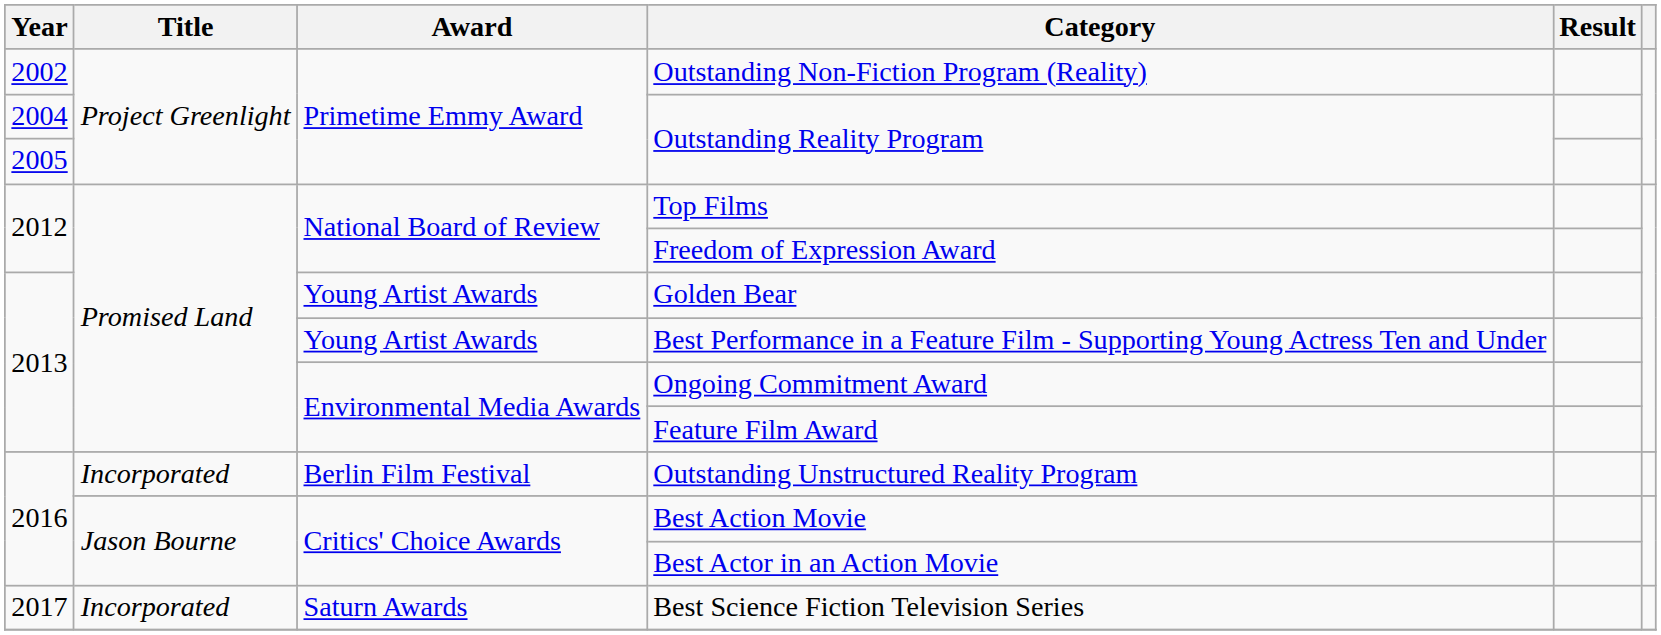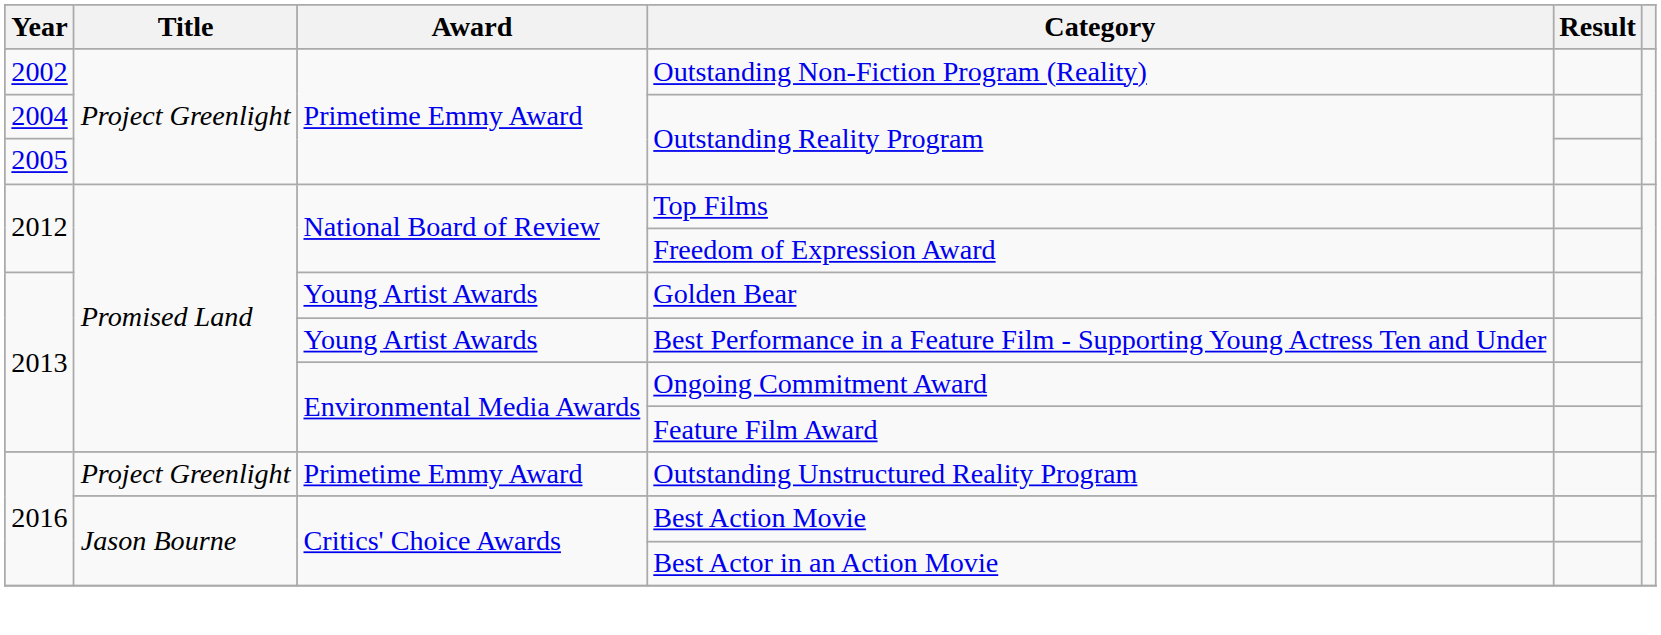Outstanding Unstructured Reality Program | Title: Incorporated -> Project Greenlight
Outstanding Unstructured Reality Program | Award: Berlin Film Festival -> Primetime Emmy Award
- row: 2017 | Incorporated | Saturn Awards | Best Science Fiction Television Series
